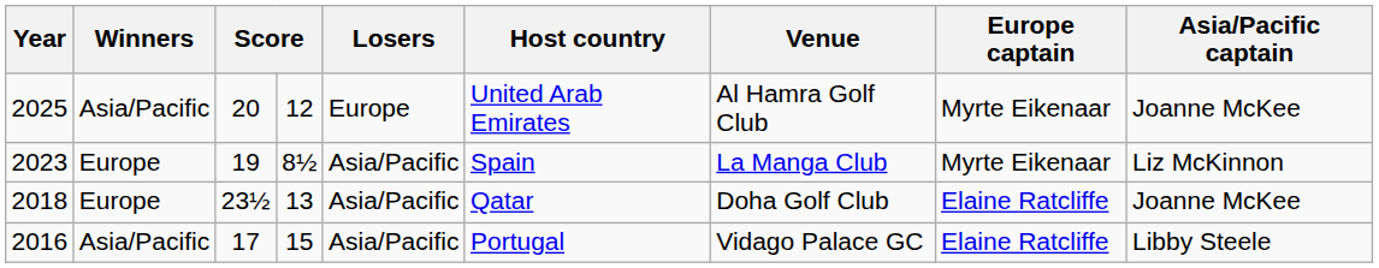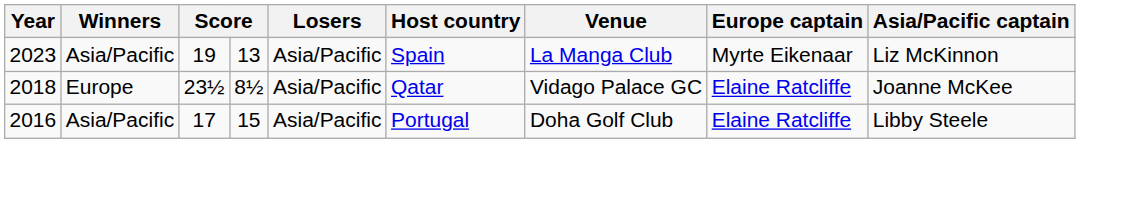- row: 2025 | Asia/Pacific | 20 | 12 | Europe | United Arab Emirates | Al Hamra Golf Club | Myrte Eikenaar | Joanne McKee
2023 | Winners: Europe -> Asia/Pacific
2023 | column 4: 8½ -> 13
2018 | column 4: 13 -> 8½
2018 | Venue: Doha Golf Club -> Vidago Palace GC
2016 | Venue: Vidago Palace GC -> Doha Golf Club
